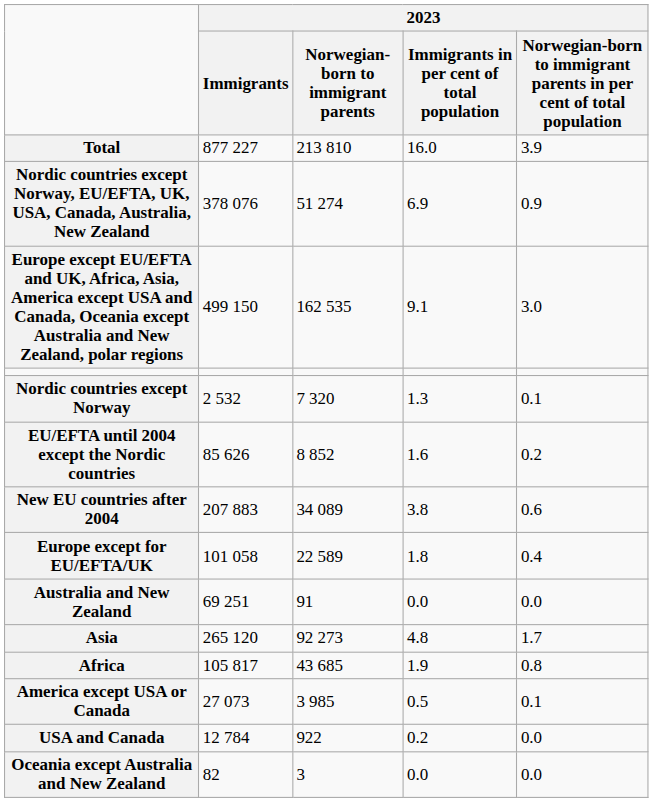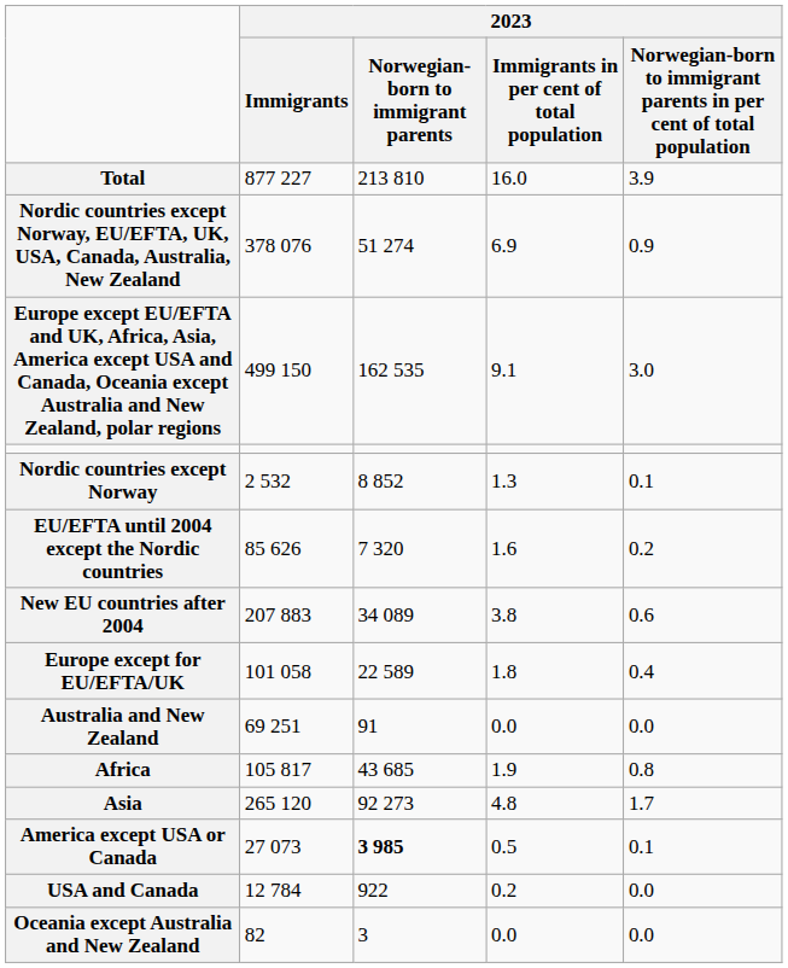Nordic countries except Norway | 2023 / Norwegian-born to immigrant parents: 7 320 -> 8 852
EU/EFTA until 2004 except the Nordic countries | 2023 / Norwegian-born to immigrant parents: 8 852 -> 7 320
rows swapped: Asia <-> Africa
America except USA or Canada | 2023 / Norwegian-born to immigrant parents: normal -> bold
